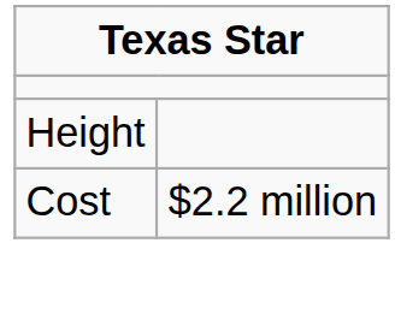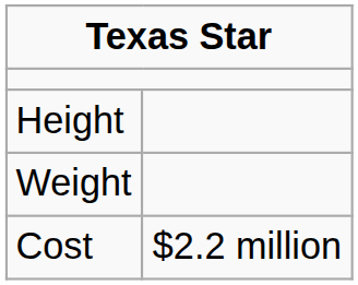+ row: Weight
